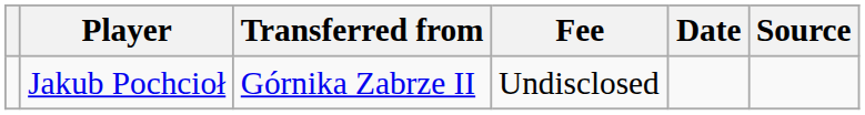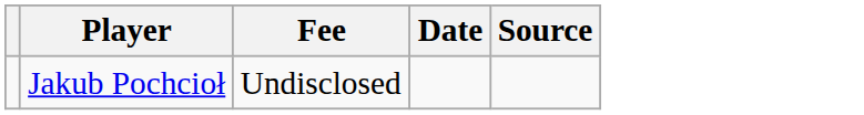- column: Transferred from | Górnika Zabrze II
